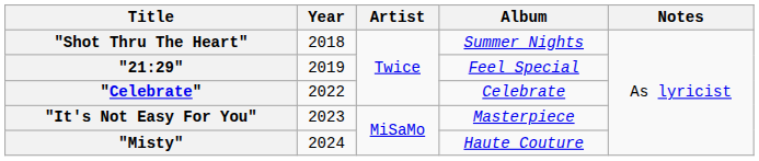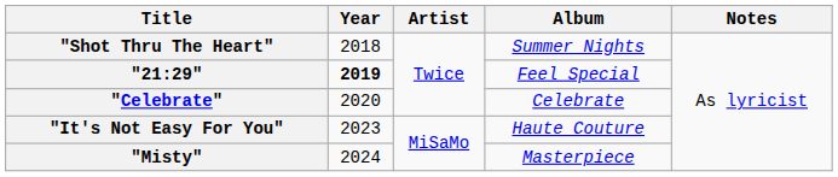"21:29" | Year: normal -> bold
"Celebrate" | Year: 2022 -> 2020
"It's Not Easy For You" | Album: Masterpiece -> Haute Couture
"Misty" | Album: Haute Couture -> Masterpiece
